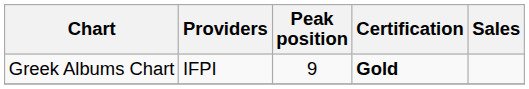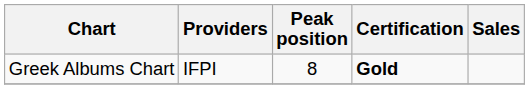Greek Albums Chart | Peak position: 9 -> 8
